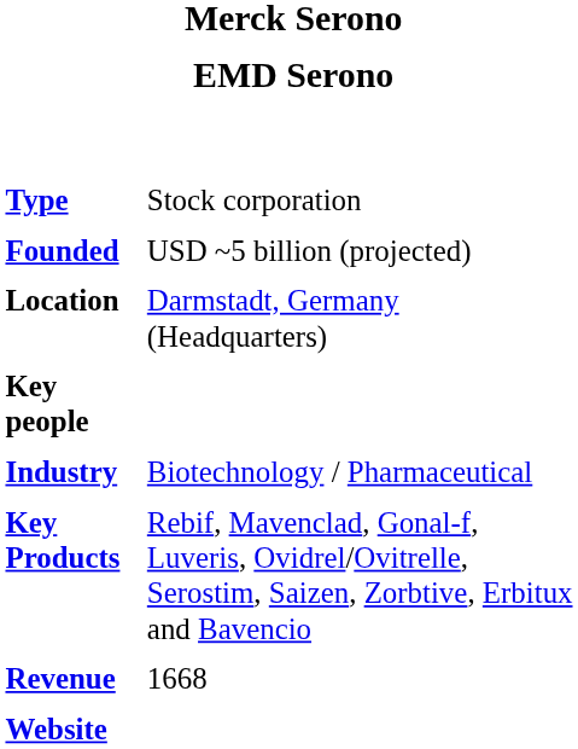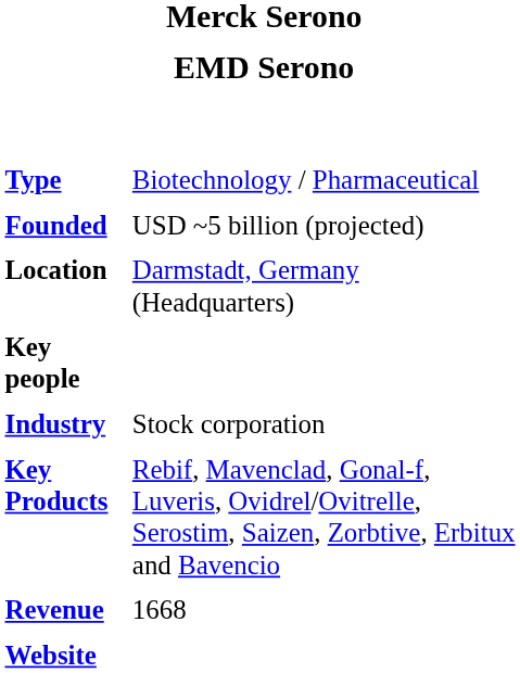Type | column 2: Stock corporation -> Biotechnology / Pharmaceutical
Industry | column 2: Biotechnology / Pharmaceutical -> Stock corporation
